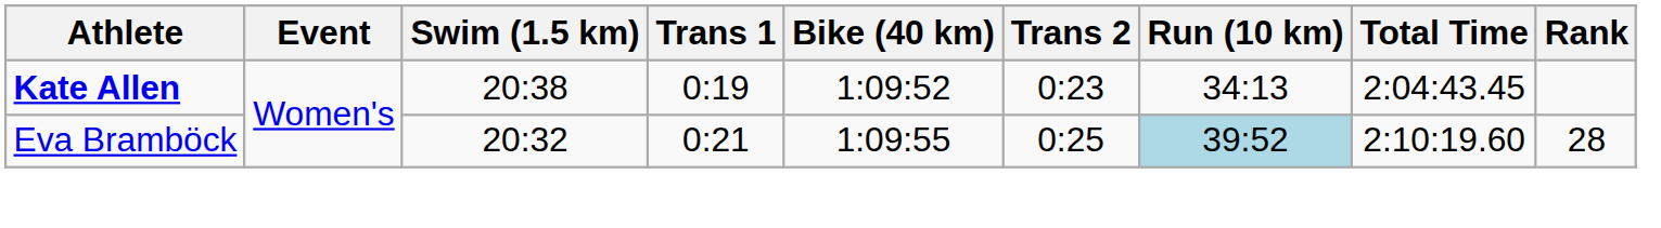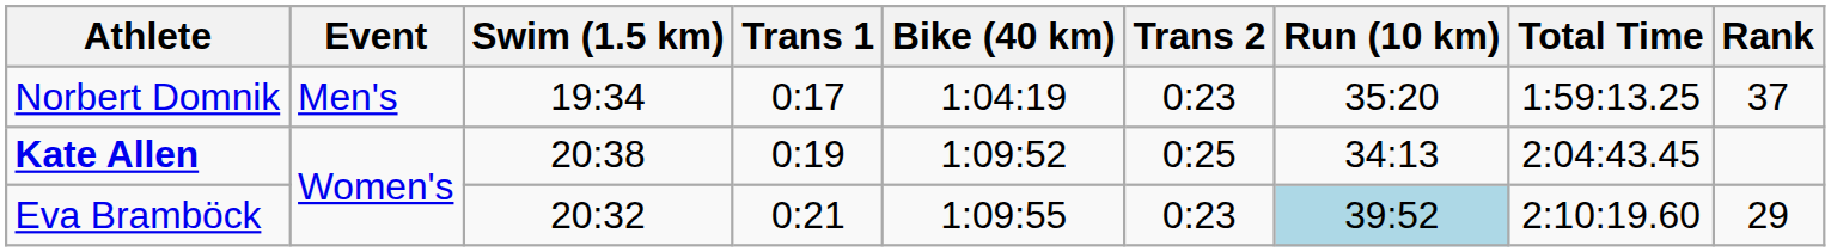+ row: Norbert Domnik | Men's | 19:34 | 0:17 | 1:04:19 | 0:23 | 35:20 | 1:59:13.25 | 37
Kate Allen | Trans 2: 0:23 -> 0:25
Eva Bramböck | Trans 2: 0:25 -> 0:23
Eva Bramböck | Rank: 28 -> 29
